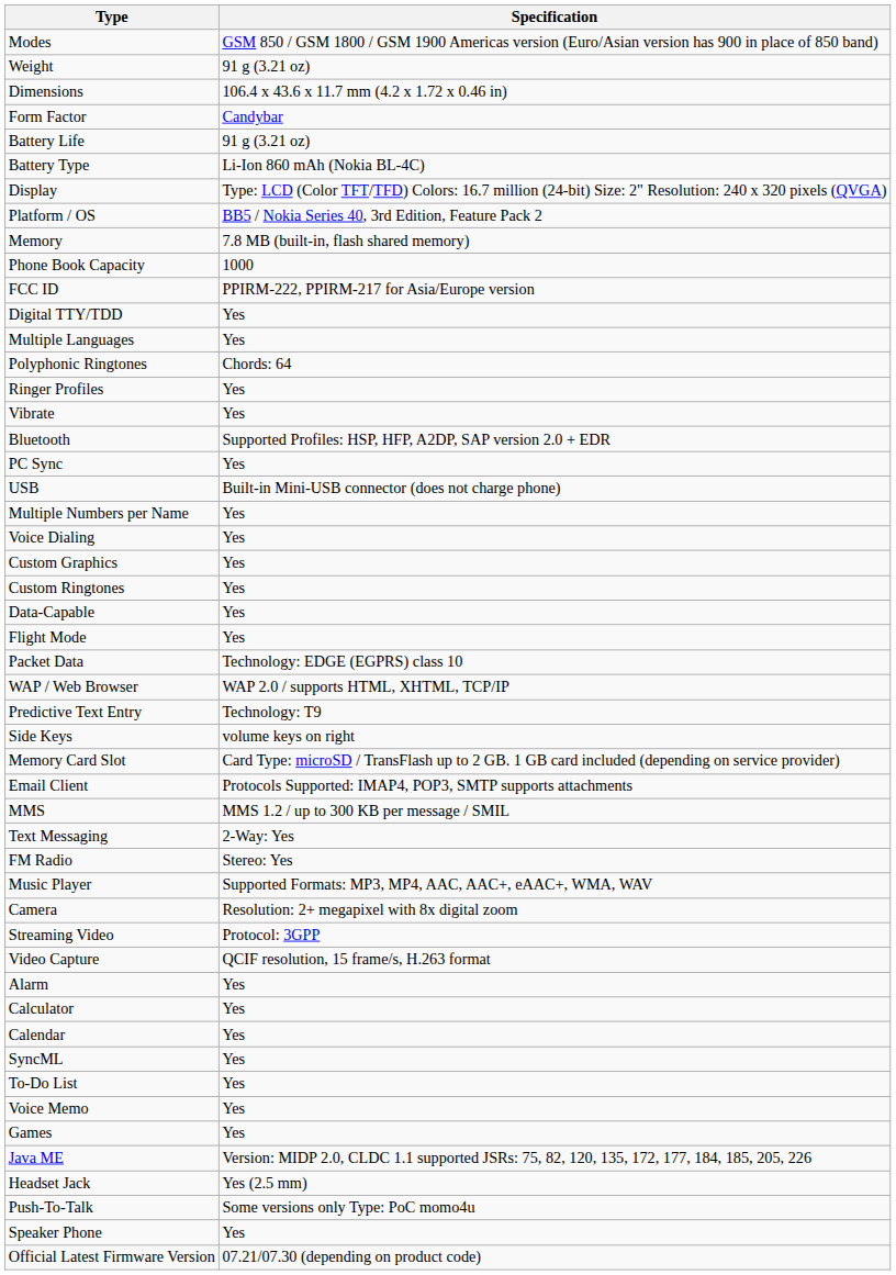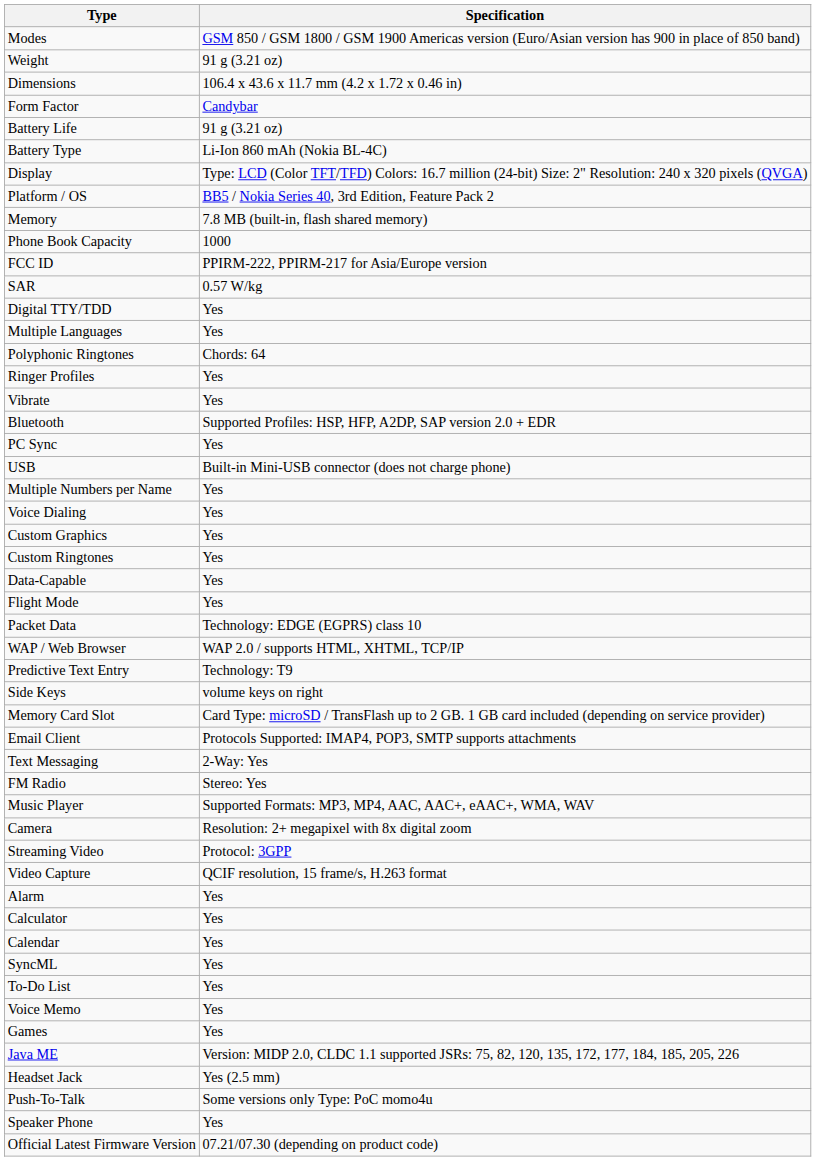+ row: SAR | 0.57 W/kg
- row: MMS | MMS 1.2 / up to 300 KB per message / SMIL
